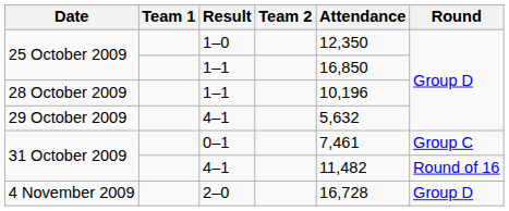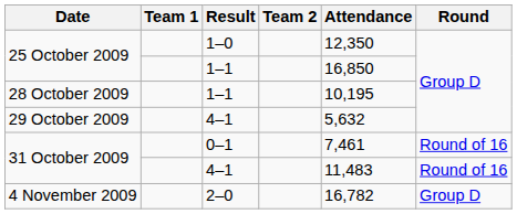28 October 2009 | Attendance: 10,196 -> 10,195
31 October 2009 / 0–1 | Round: Group C -> Round of 16
31 October 2009 / 4–1 | Attendance: 11,482 -> 11,483
4 November 2009 | Attendance: 16,728 -> 16,782
